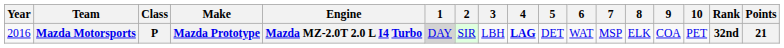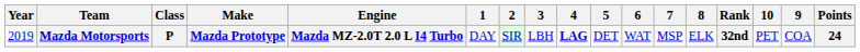columns swapped: 9 <-> Rank
Mazda Motorsports | Year: 2016 -> 2019
Mazda Motorsports | 1: lightgrey background -> no background
Mazda Motorsports | Points: 21 -> 24
